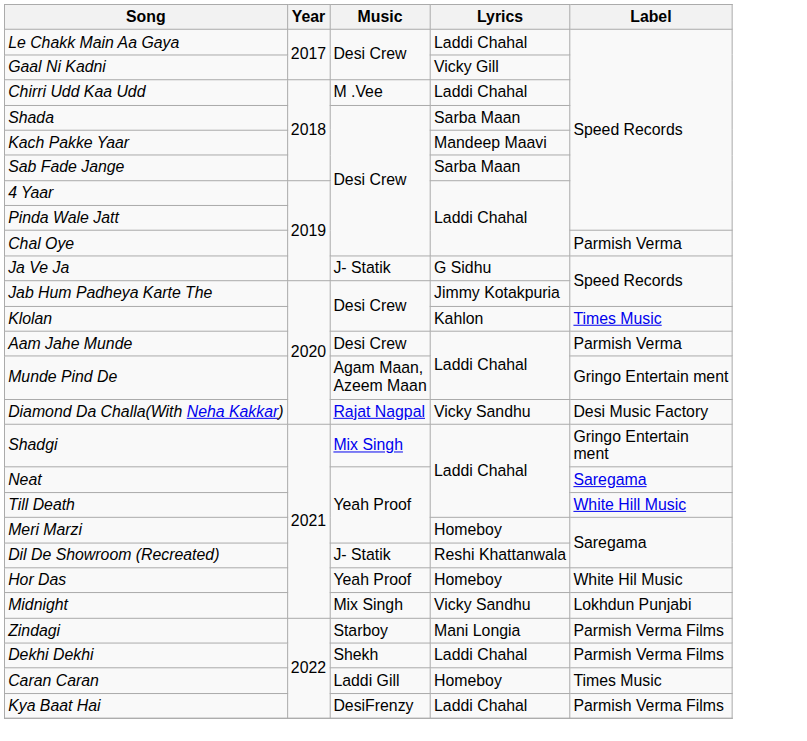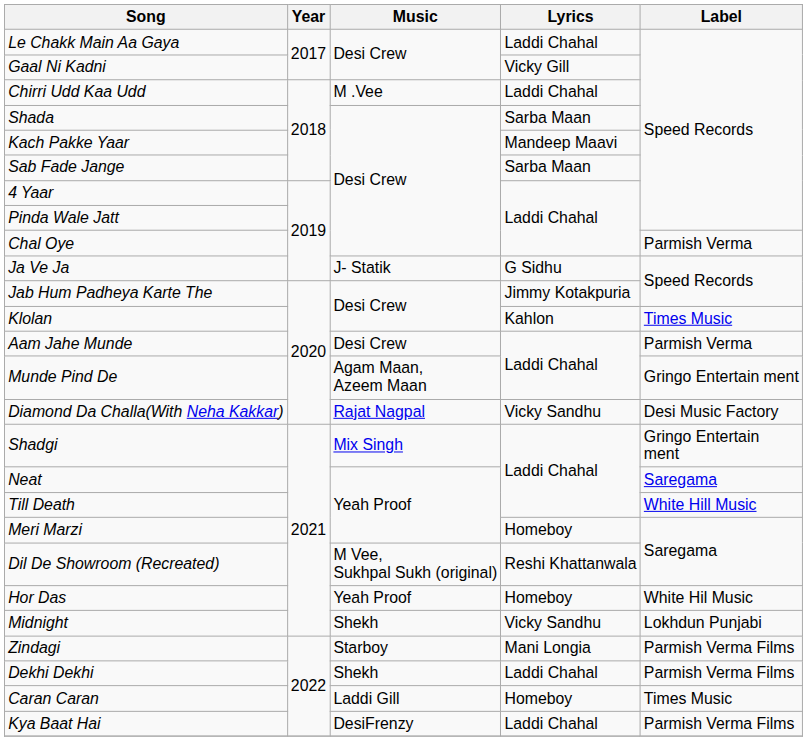Dil De Showroom (Recreated) | Music: J- Statik -> M Vee, Sukhpal Sukh (original)
Midnight | Music: Mix Singh -> Shekh
